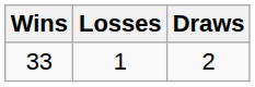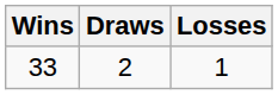columns swapped: Losses <-> Draws
